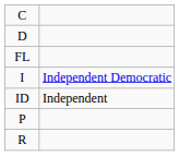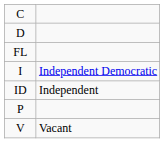- row: R
+ row: V | Vacant
